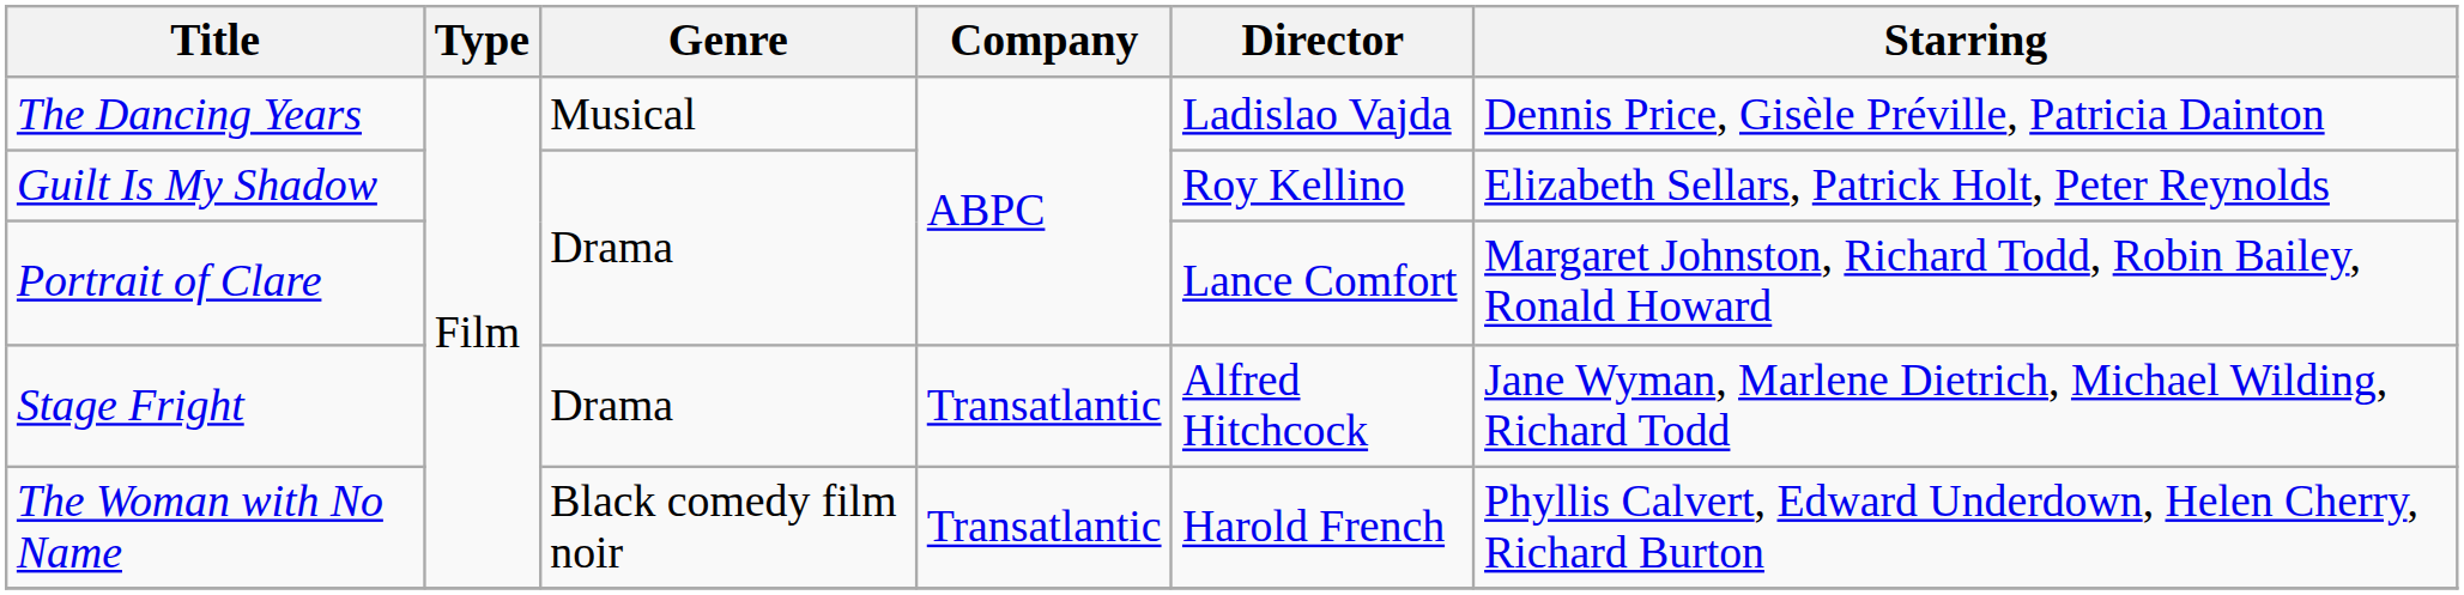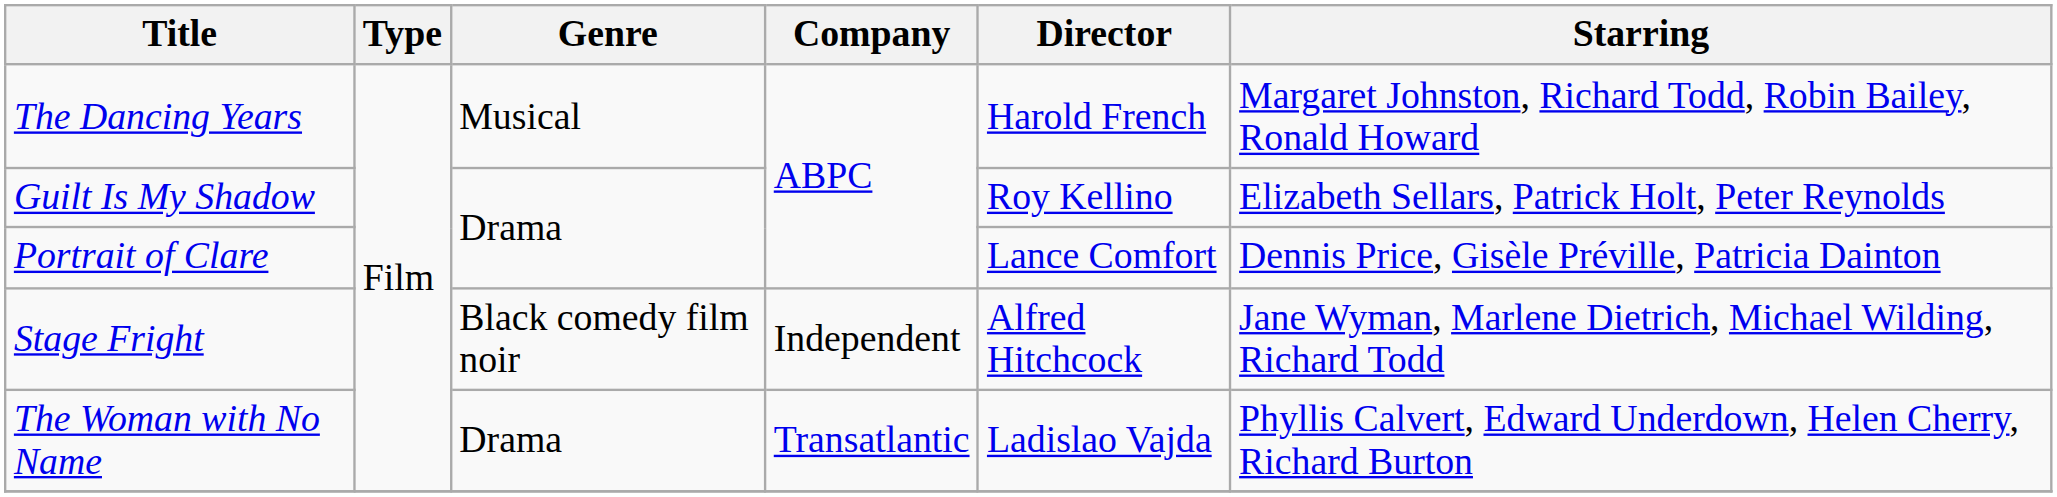The Dancing Years | Director: Ladislao Vajda -> Harold French
The Dancing Years | Starring: Dennis Price, Gisèle Préville, Patricia Dainton -> Margaret Johnston, Richard Todd, Robin Bailey, Ronald Howard
Portrait of Clare | Starring: Margaret Johnston, Richard Todd, Robin Bailey, Ronald Howard -> Dennis Price, Gisèle Préville, Patricia Dainton
Stage Fright | Genre: Drama -> Black comedy film noir
Stage Fright | Company: Transatlantic -> Independent
The Woman with No Name | Genre: Black comedy film noir -> Drama
The Woman with No Name | Director: Harold French -> Ladislao Vajda
